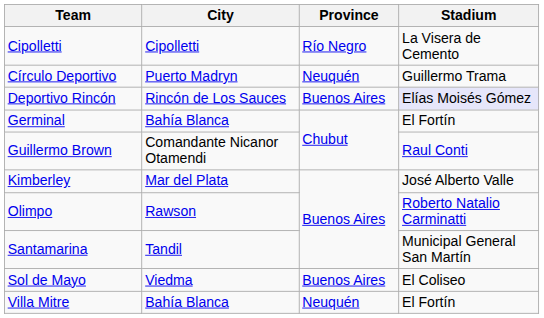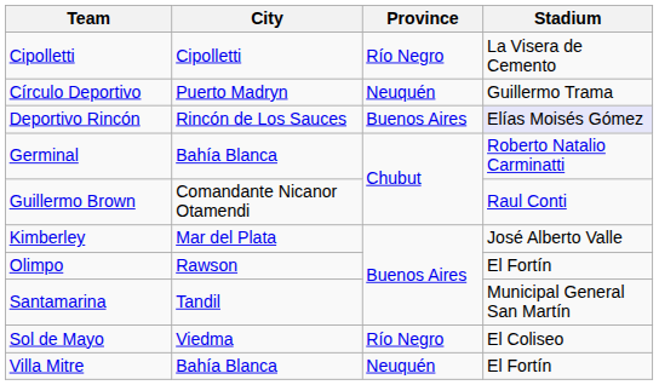Germinal | Stadium: El Fortín -> Roberto Natalio Carminatti
Olimpo | Stadium: Roberto Natalio Carminatti -> El Fortín
Sol de Mayo | Province: Buenos Aires -> Río Negro
